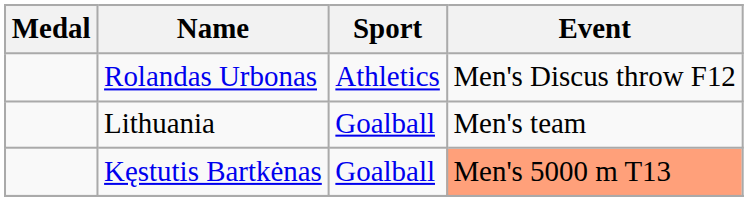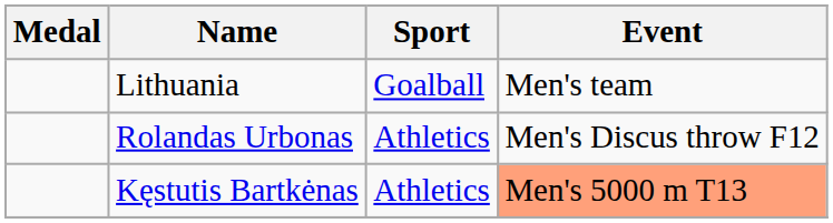rows swapped: Rolandas Urbonas <-> Lithuania
Kęstutis Bartkėnas | Sport: Goalball -> Athletics
